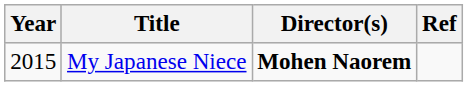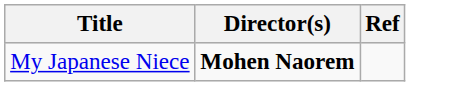- column: Year | 2015
